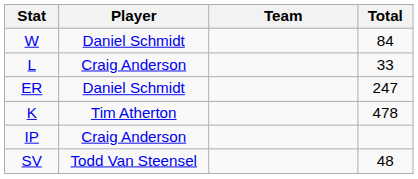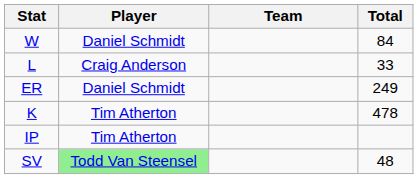ER | Total: 247 -> 249
IP | Player: Craig Anderson -> Tim Atherton
SV | Player: no background -> lightgreen background
